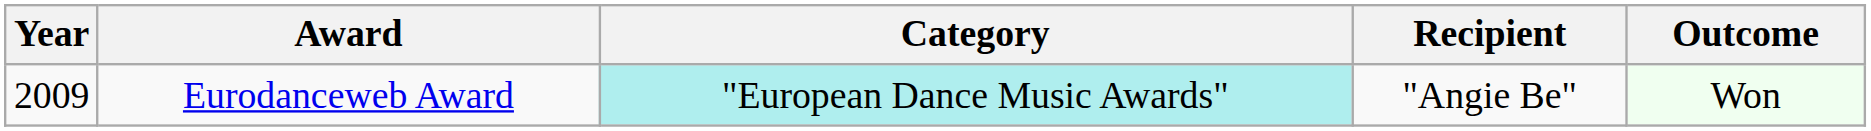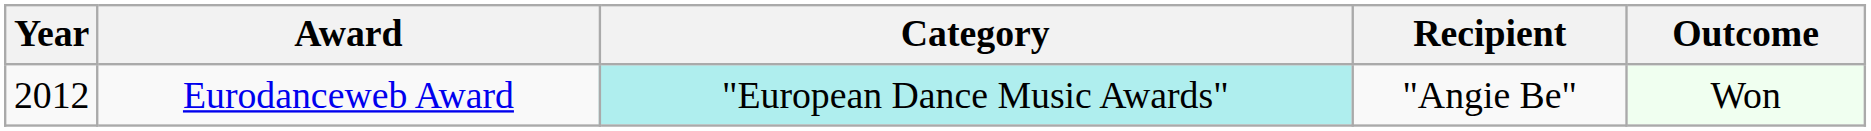Eurodanceweb Award | Year: 2009 -> 2012
